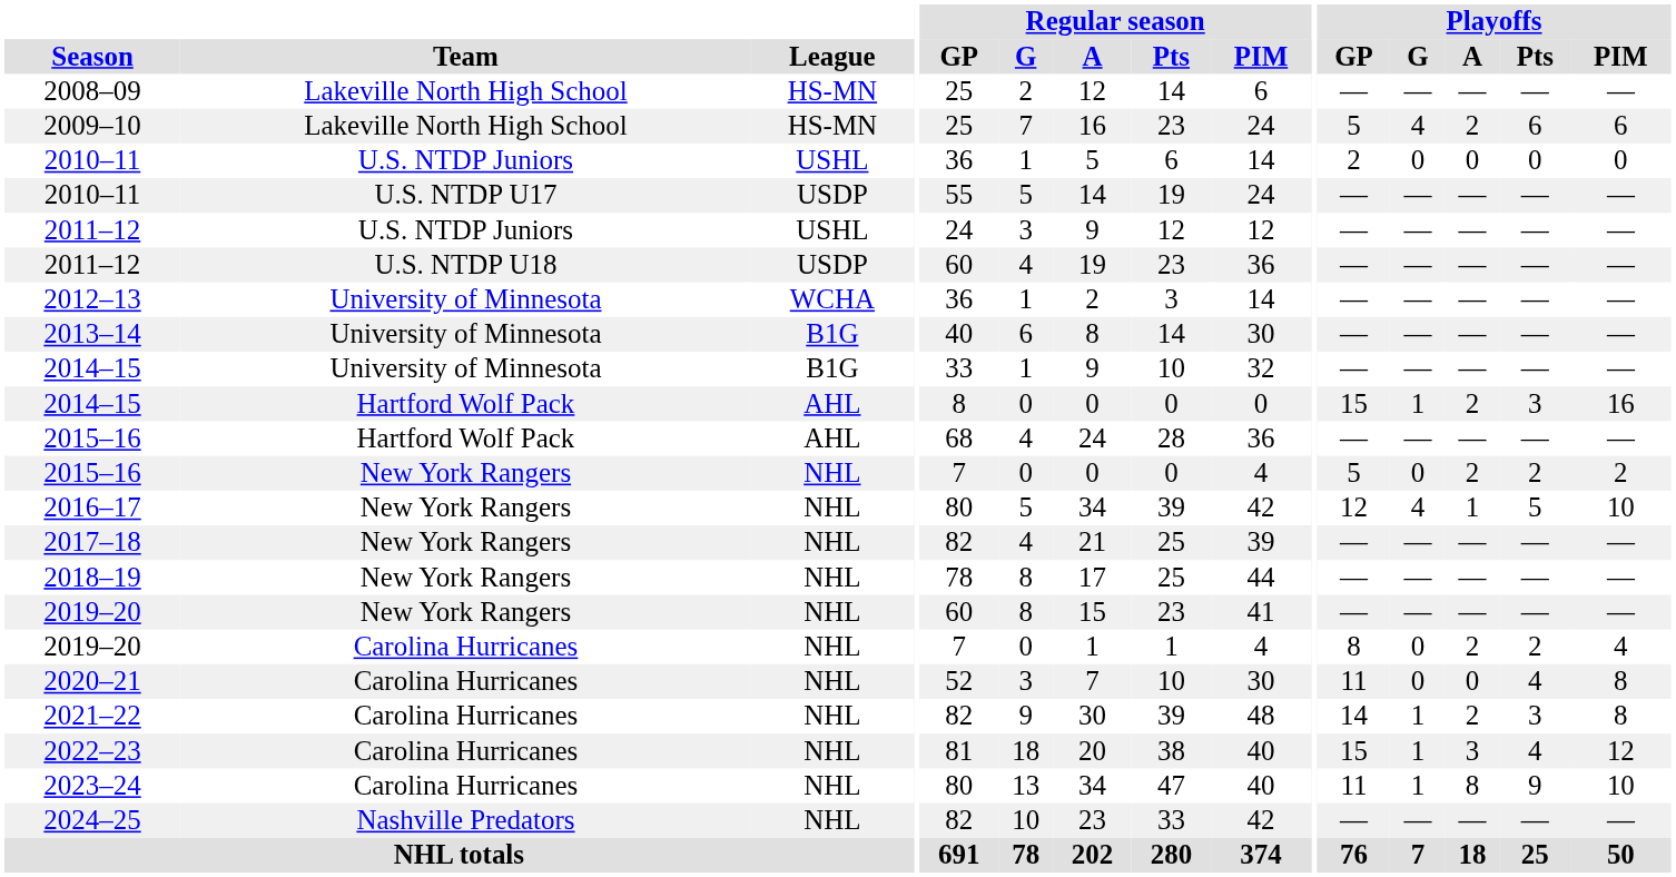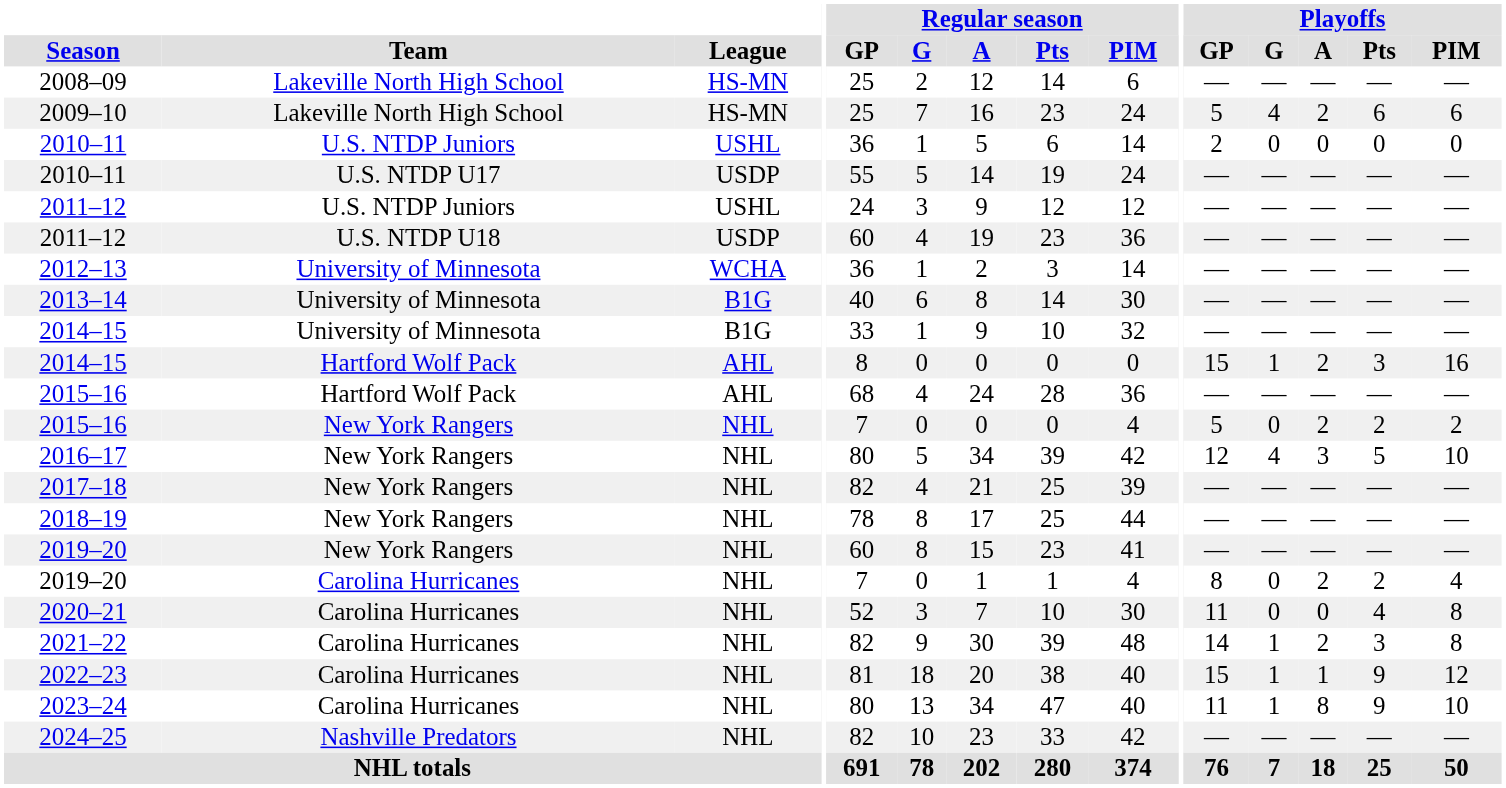2016–17 | Playoffs / A: 1 -> 3
2022–23 | Playoffs / A: 3 -> 1
2022–23 | Playoffs / Pts: 4 -> 9
